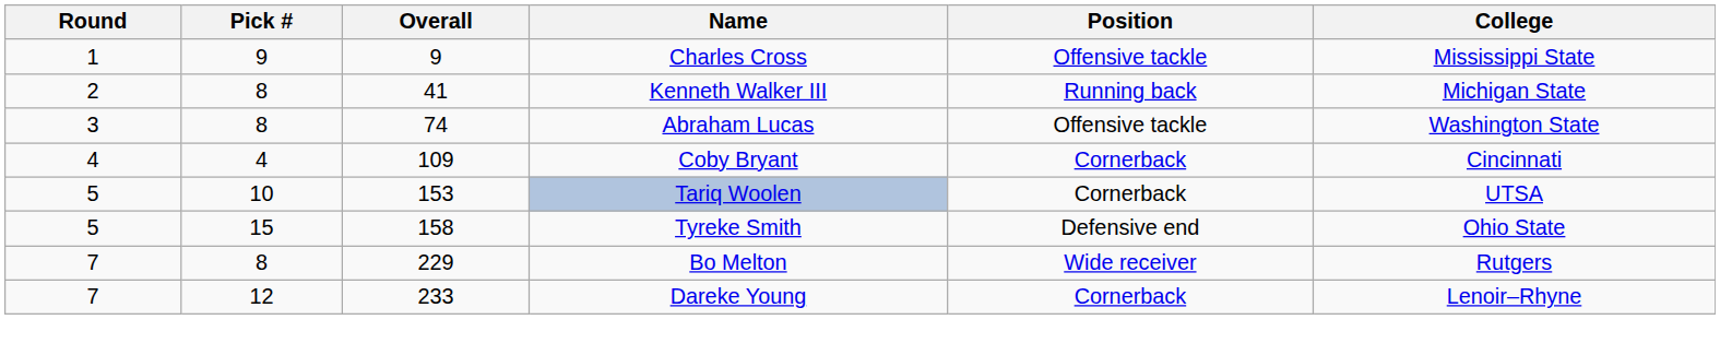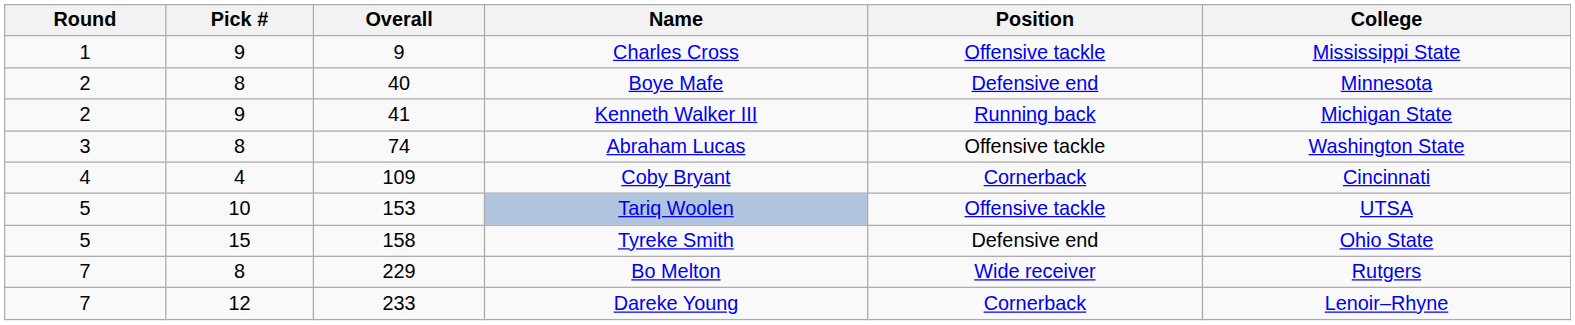+ row: 2 | 8 | 40 | Boye Mafe | Defensive end | Minnesota
Kenneth Walker III | Pick #: 8 -> 9
Tariq Woolen | Position: Cornerback -> Offensive tackle
